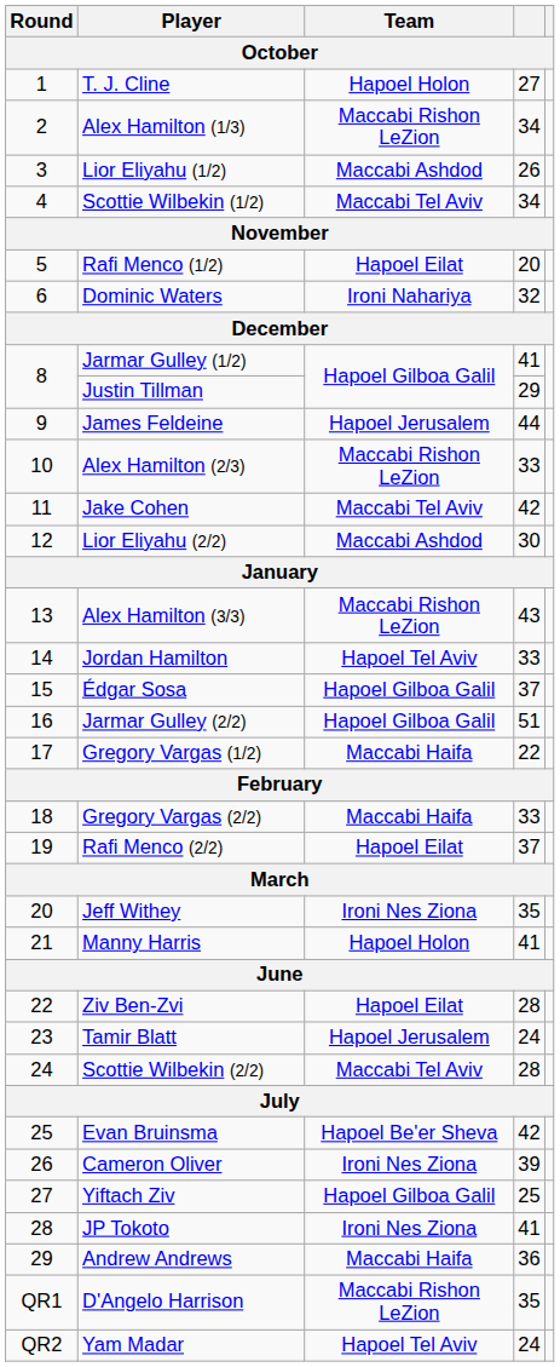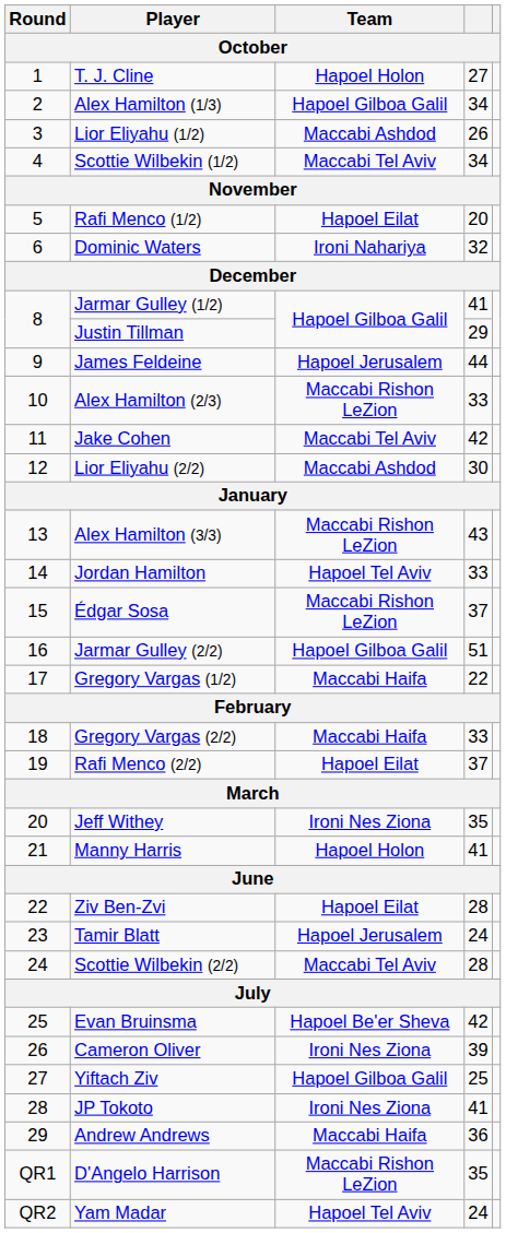Alex Hamilton (1/3) | Team: Maccabi Rishon LeZion -> Hapoel Gilboa Galil
Édgar Sosa | Team: Hapoel Gilboa Galil -> Maccabi Rishon LeZion
